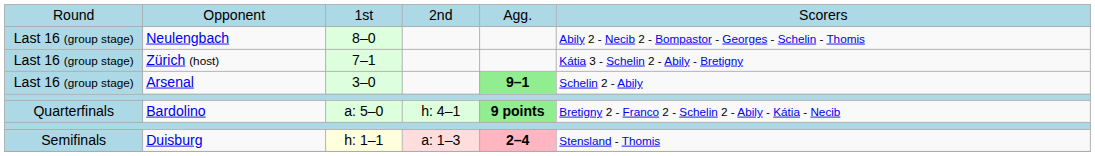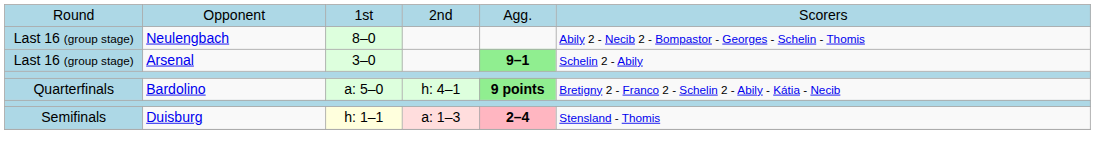- row: Last 16 (group stage) | Zürich (host) | 7–1 | Kátia 3 - Schelin 2 - Abily - Bretigny
